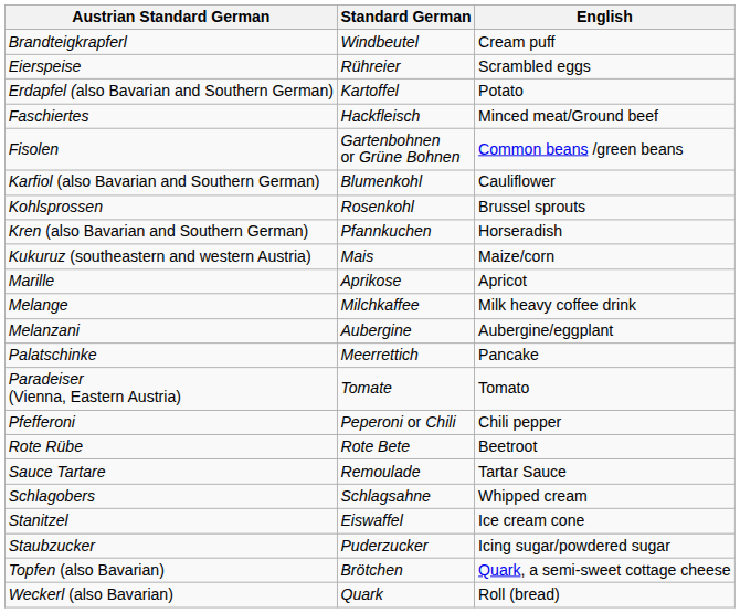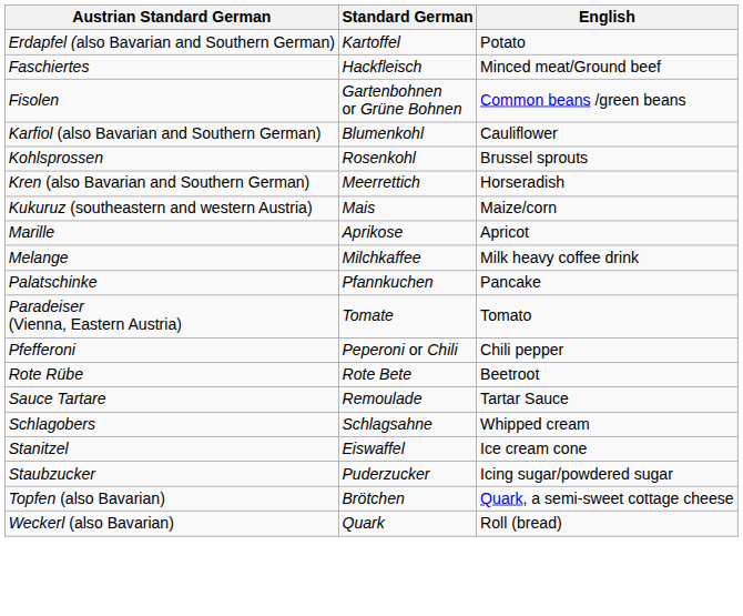- row: Brandteigkrapferl | Windbeutel | Cream puff
- row: Eierspeise | Rühreier | Scrambled eggs
Kren (also Bavarian and Southern German) | Standard German: Pfannkuchen -> Meerrettich
- row: Melanzani | Aubergine | Aubergine/eggplant
Palatschinke | Standard German: Meerrettich -> Pfannkuchen
